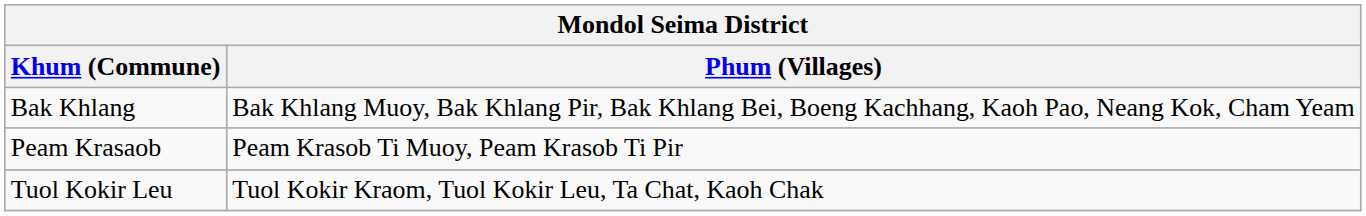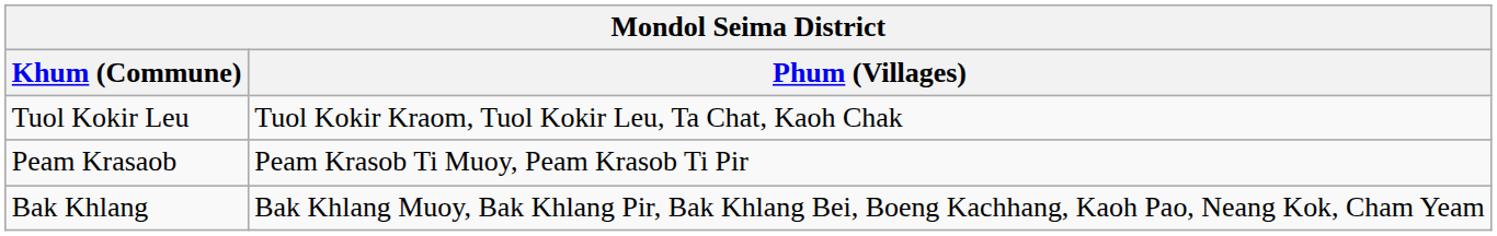rows swapped: Bak Khlang <-> Tuol Kokir Leu
